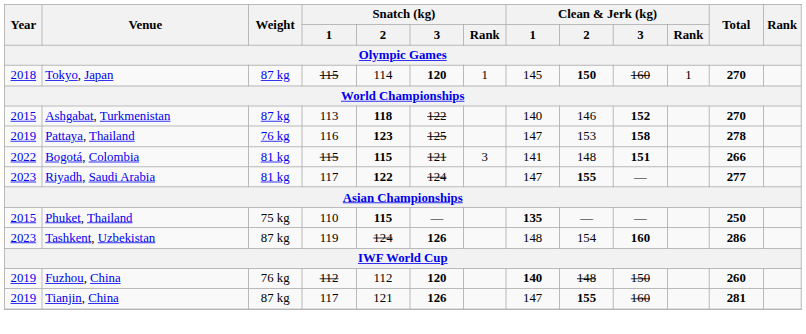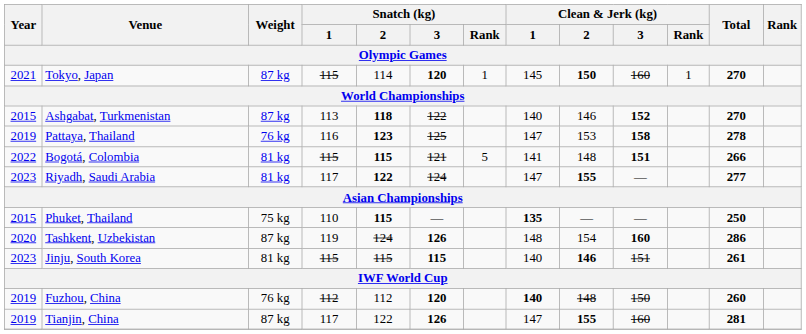Tokyo, Japan | Year: 2018 -> 2021
Bogotá, Colombia | Snatch (kg) / Rank: 3 -> 5
Tashkent, Uzbekistan | Year: 2023 -> 2020
+ row: 2023 | Jinju, South Korea | 81 kg | 115 | 115 | 115 | 140 | 146 | 151 | 261
Tianjin, China | Snatch (kg) / 2: 121 -> 122
